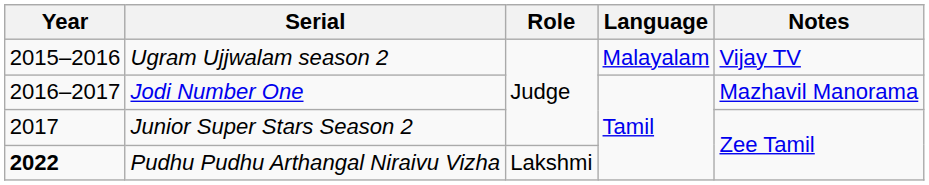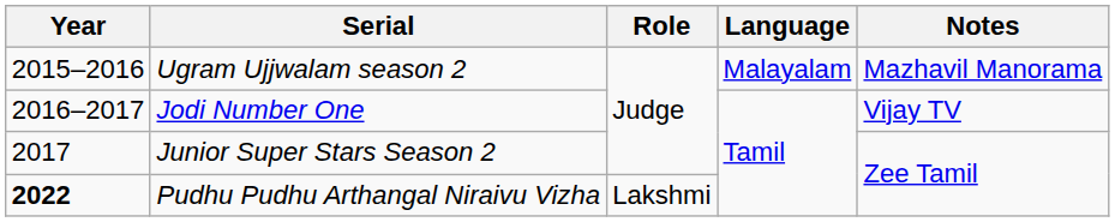Ugram Ujjwalam season 2 | Notes: Vijay TV -> Mazhavil Manorama
Jodi Number One | Notes: Mazhavil Manorama -> Vijay TV
